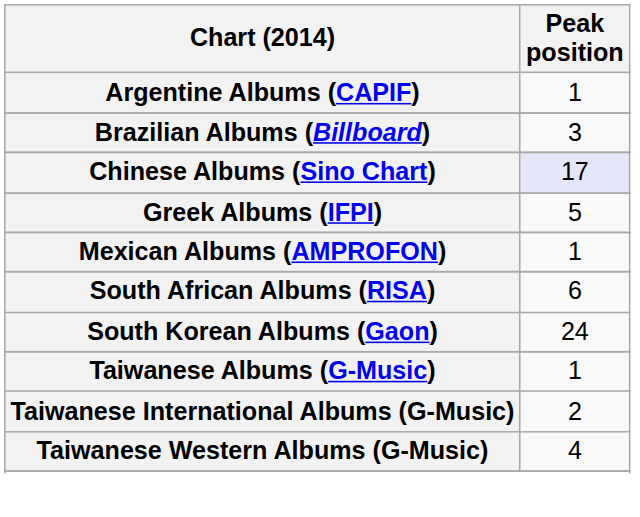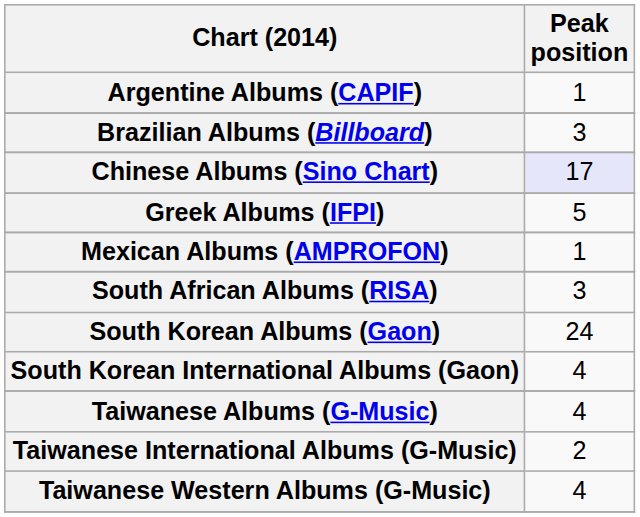South African Albums (RISA) | Peak position: 6 -> 3
+ row: South Korean International Albums (Gaon) | 4
Taiwanese Albums (G-Music) | Peak position: 1 -> 4
